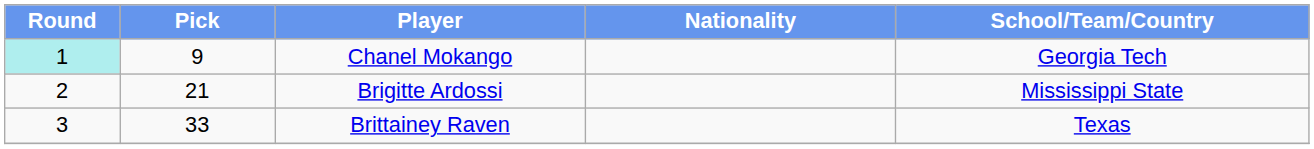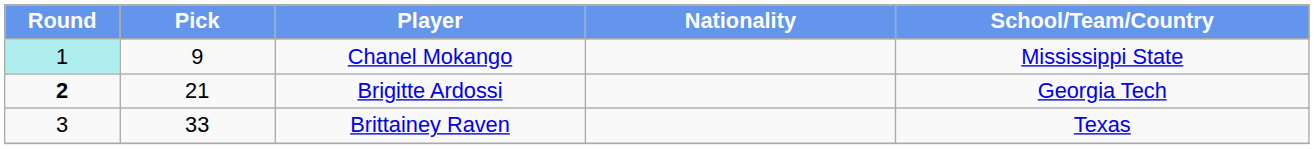Chanel Mokango | School/Team/Country: Georgia Tech -> Mississippi State
Brigitte Ardossi | Round: normal -> bold
Brigitte Ardossi | School/Team/Country: Mississippi State -> Georgia Tech
